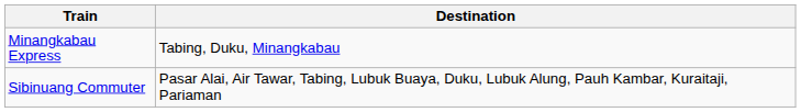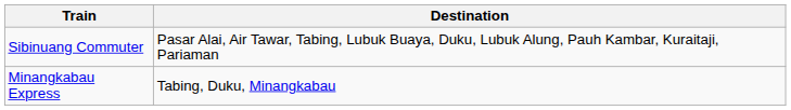rows swapped: Minangkabau Express <-> Sibinuang Commuter
